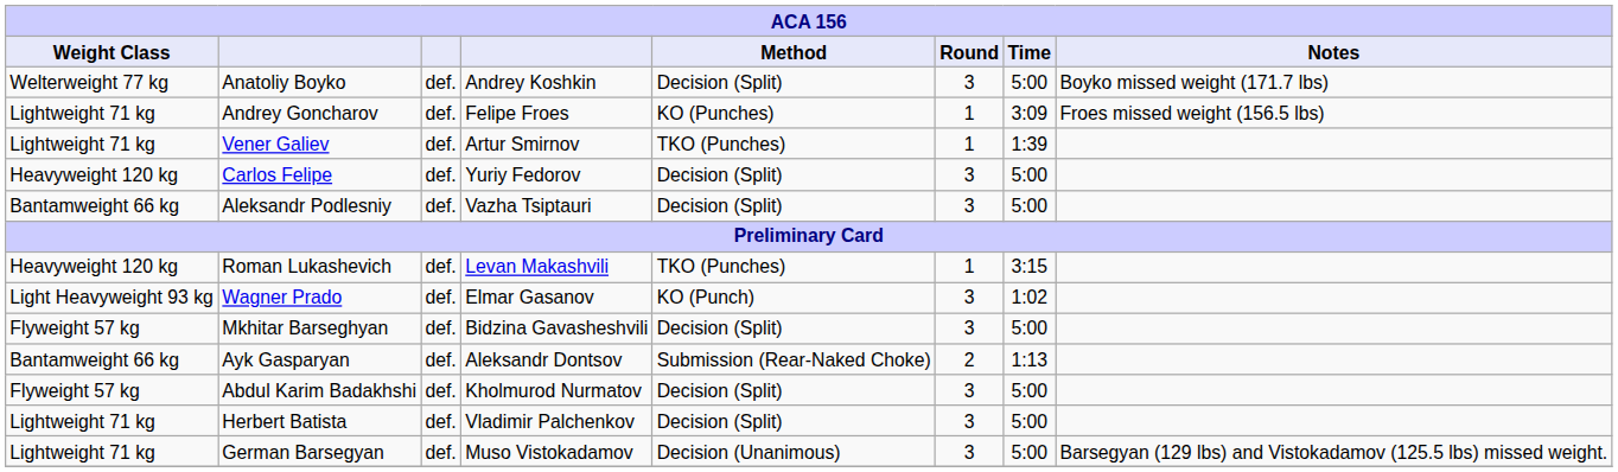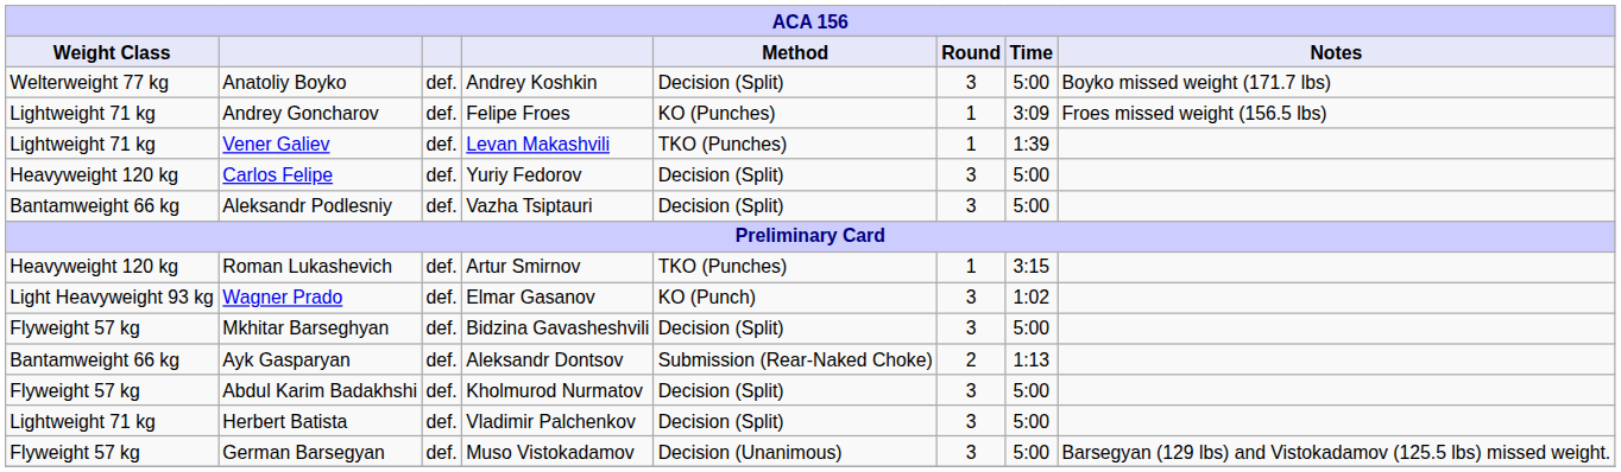Vener Galiev | column 4: Artur Smirnov -> Levan Makashvili
Roman Lukashevich | column 4: Levan Makashvili -> Artur Smirnov
German Barsegyan | Weight Class: Lightweight 71 kg -> Flyweight 57 kg
